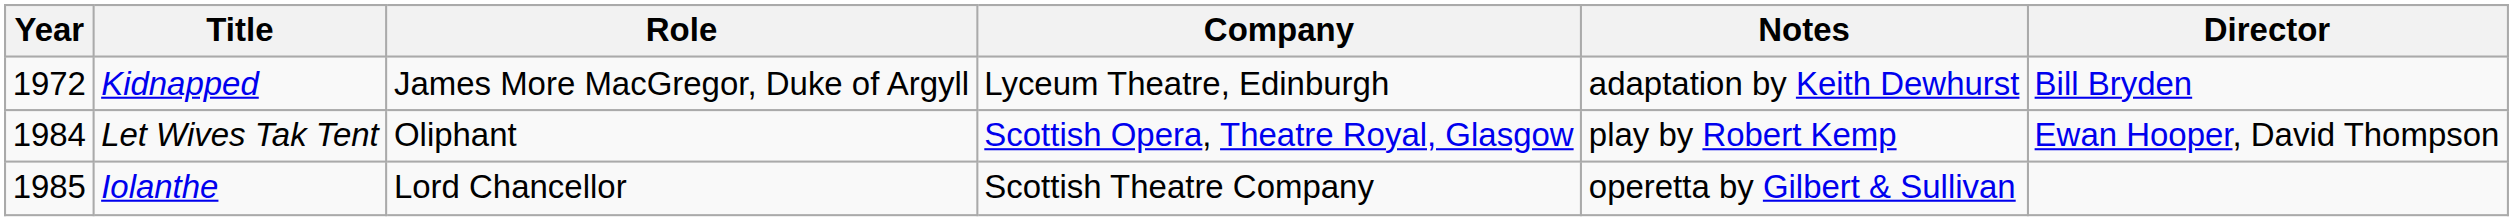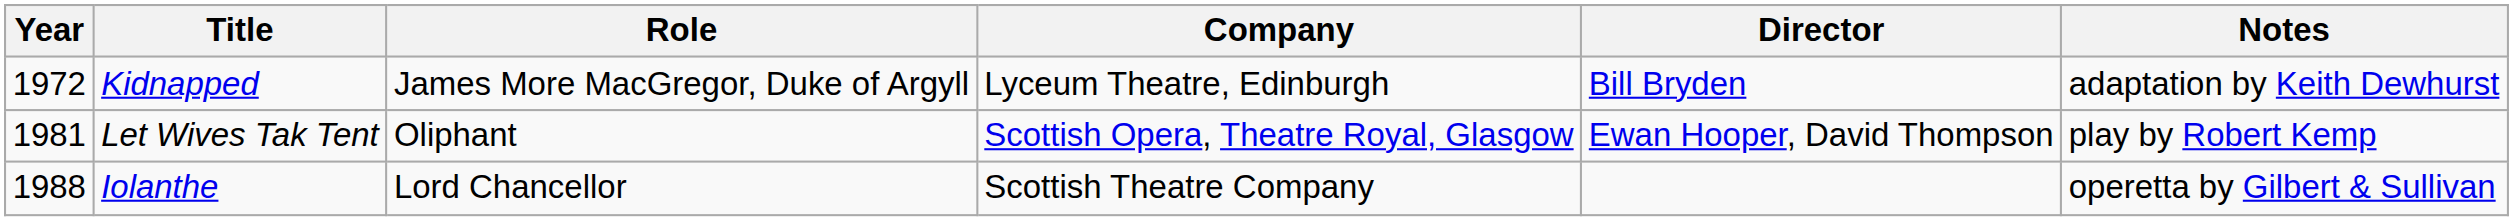columns swapped: Director <-> Notes
Let Wives Tak Tent | Year: 1984 -> 1981
Iolanthe | Year: 1985 -> 1988
